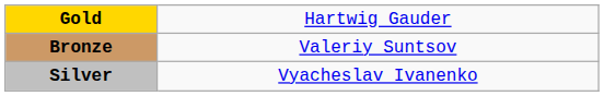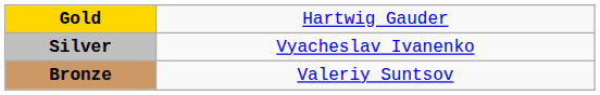rows swapped: Silver <-> Bronze
